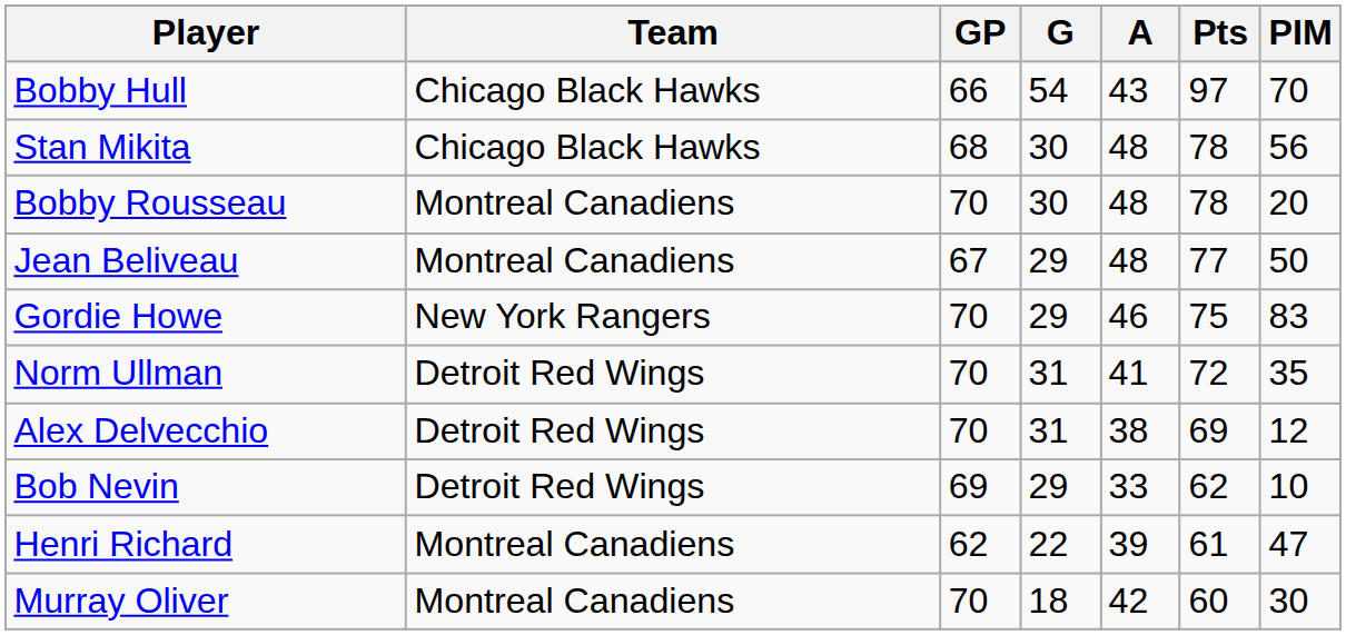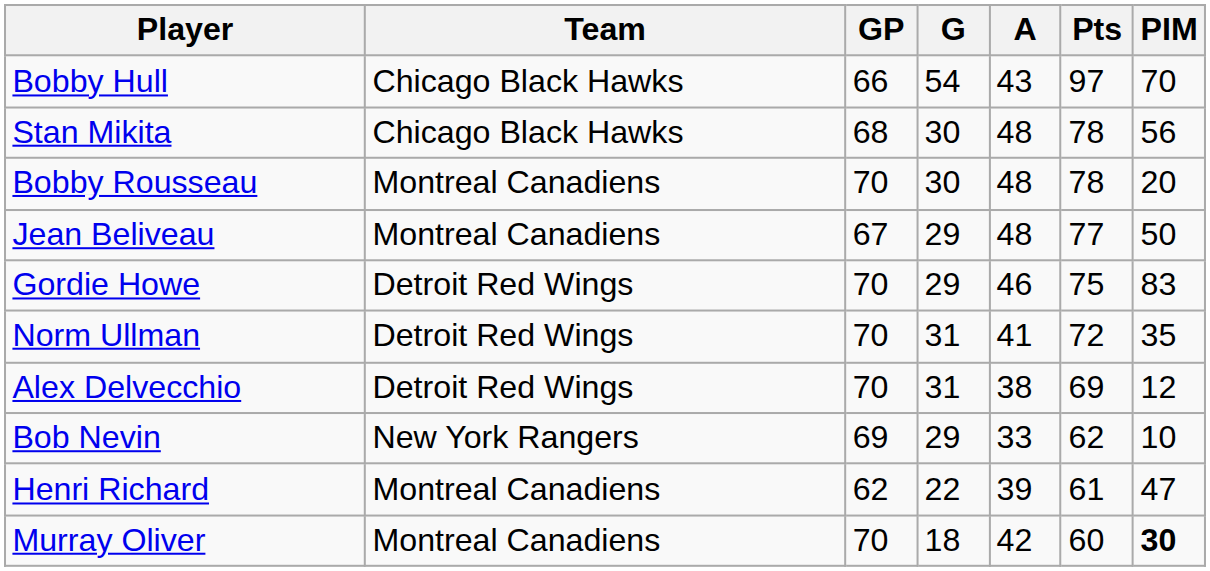Gordie Howe | Team: New York Rangers -> Detroit Red Wings
Bob Nevin | Team: Detroit Red Wings -> New York Rangers
Murray Oliver | PIM: normal -> bold
